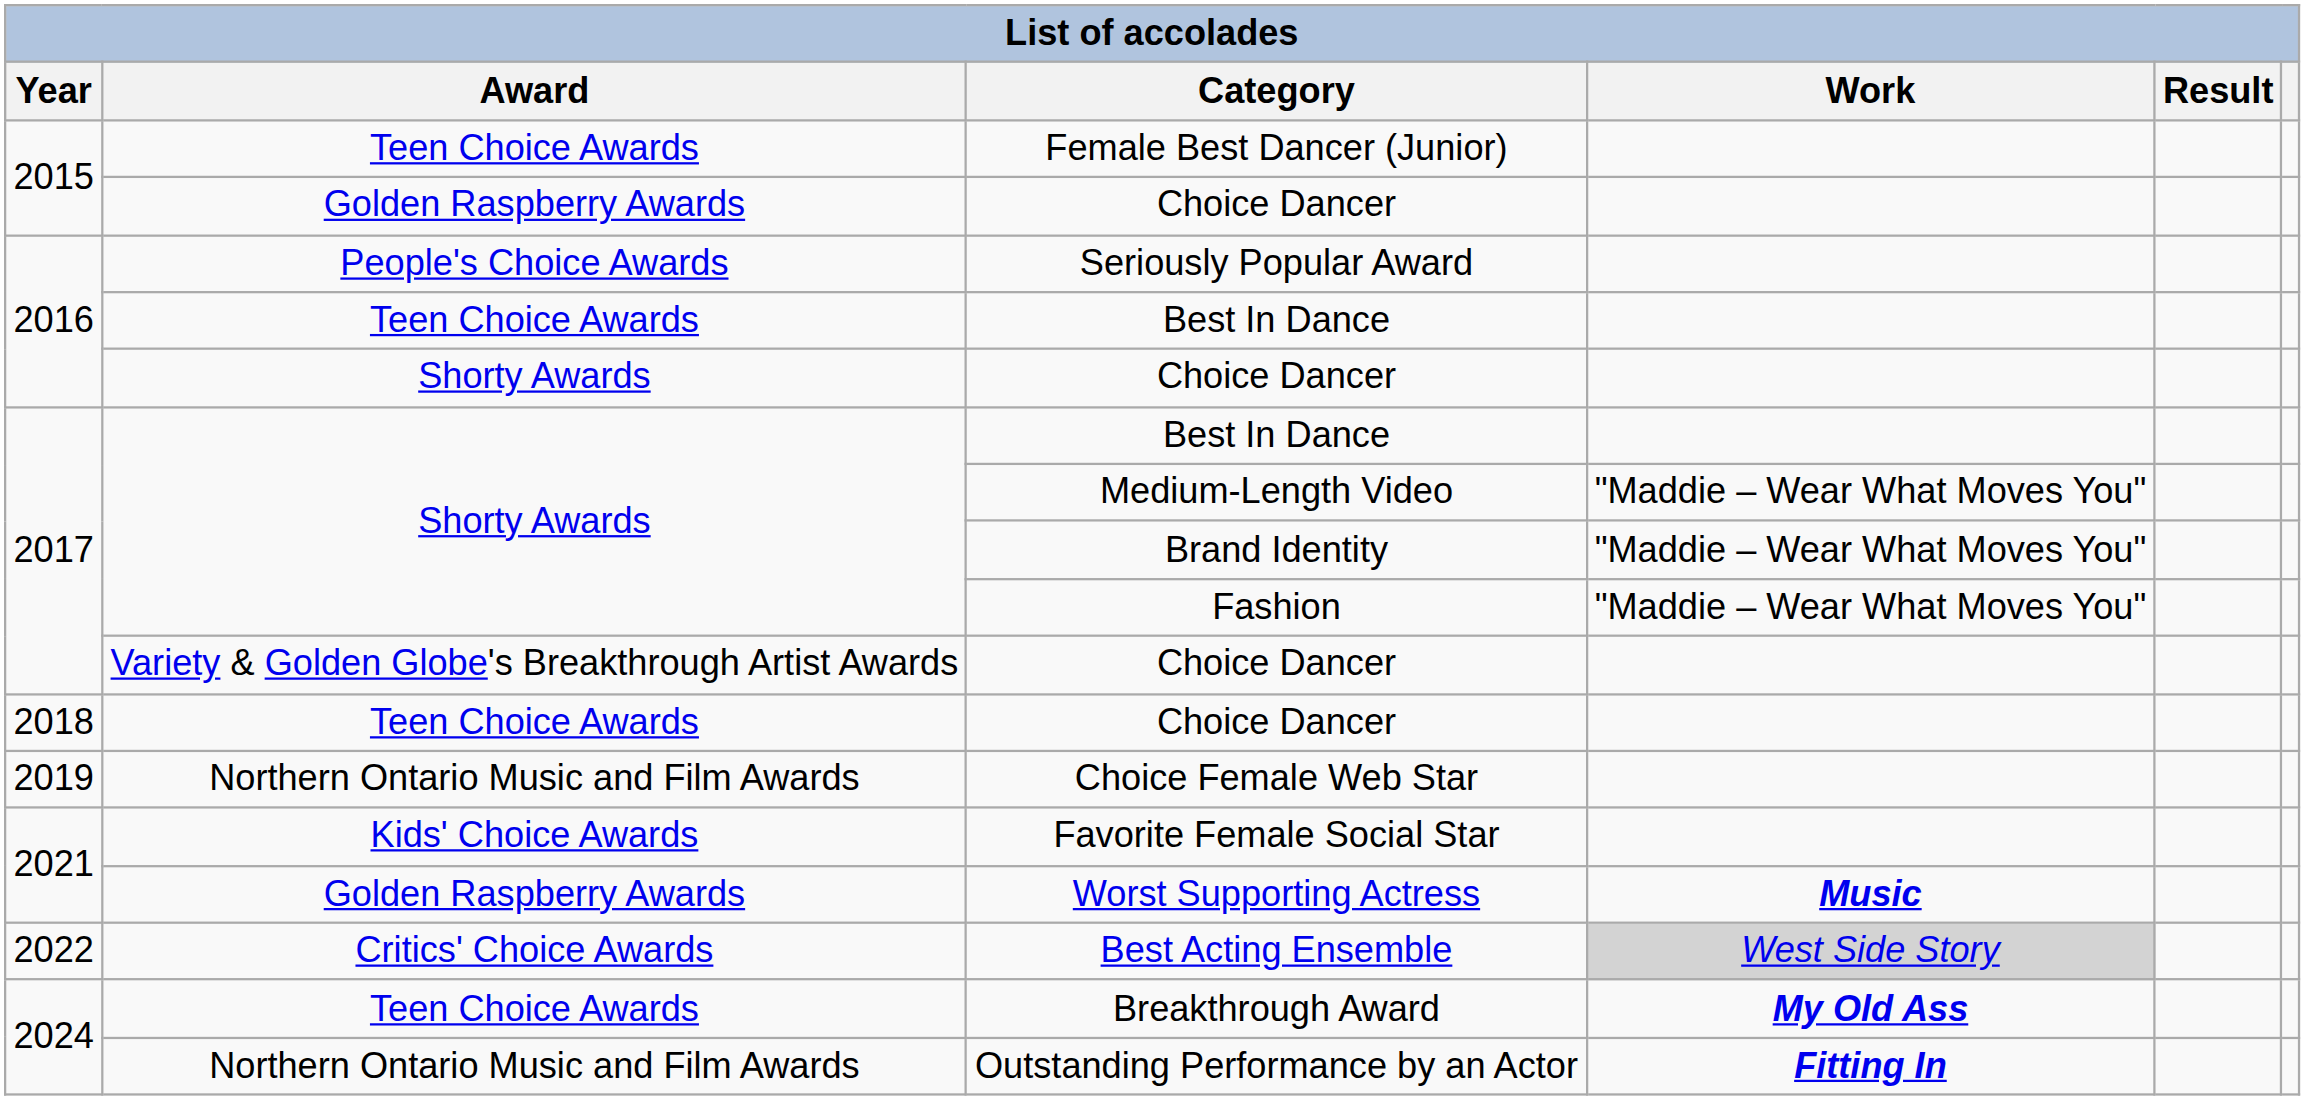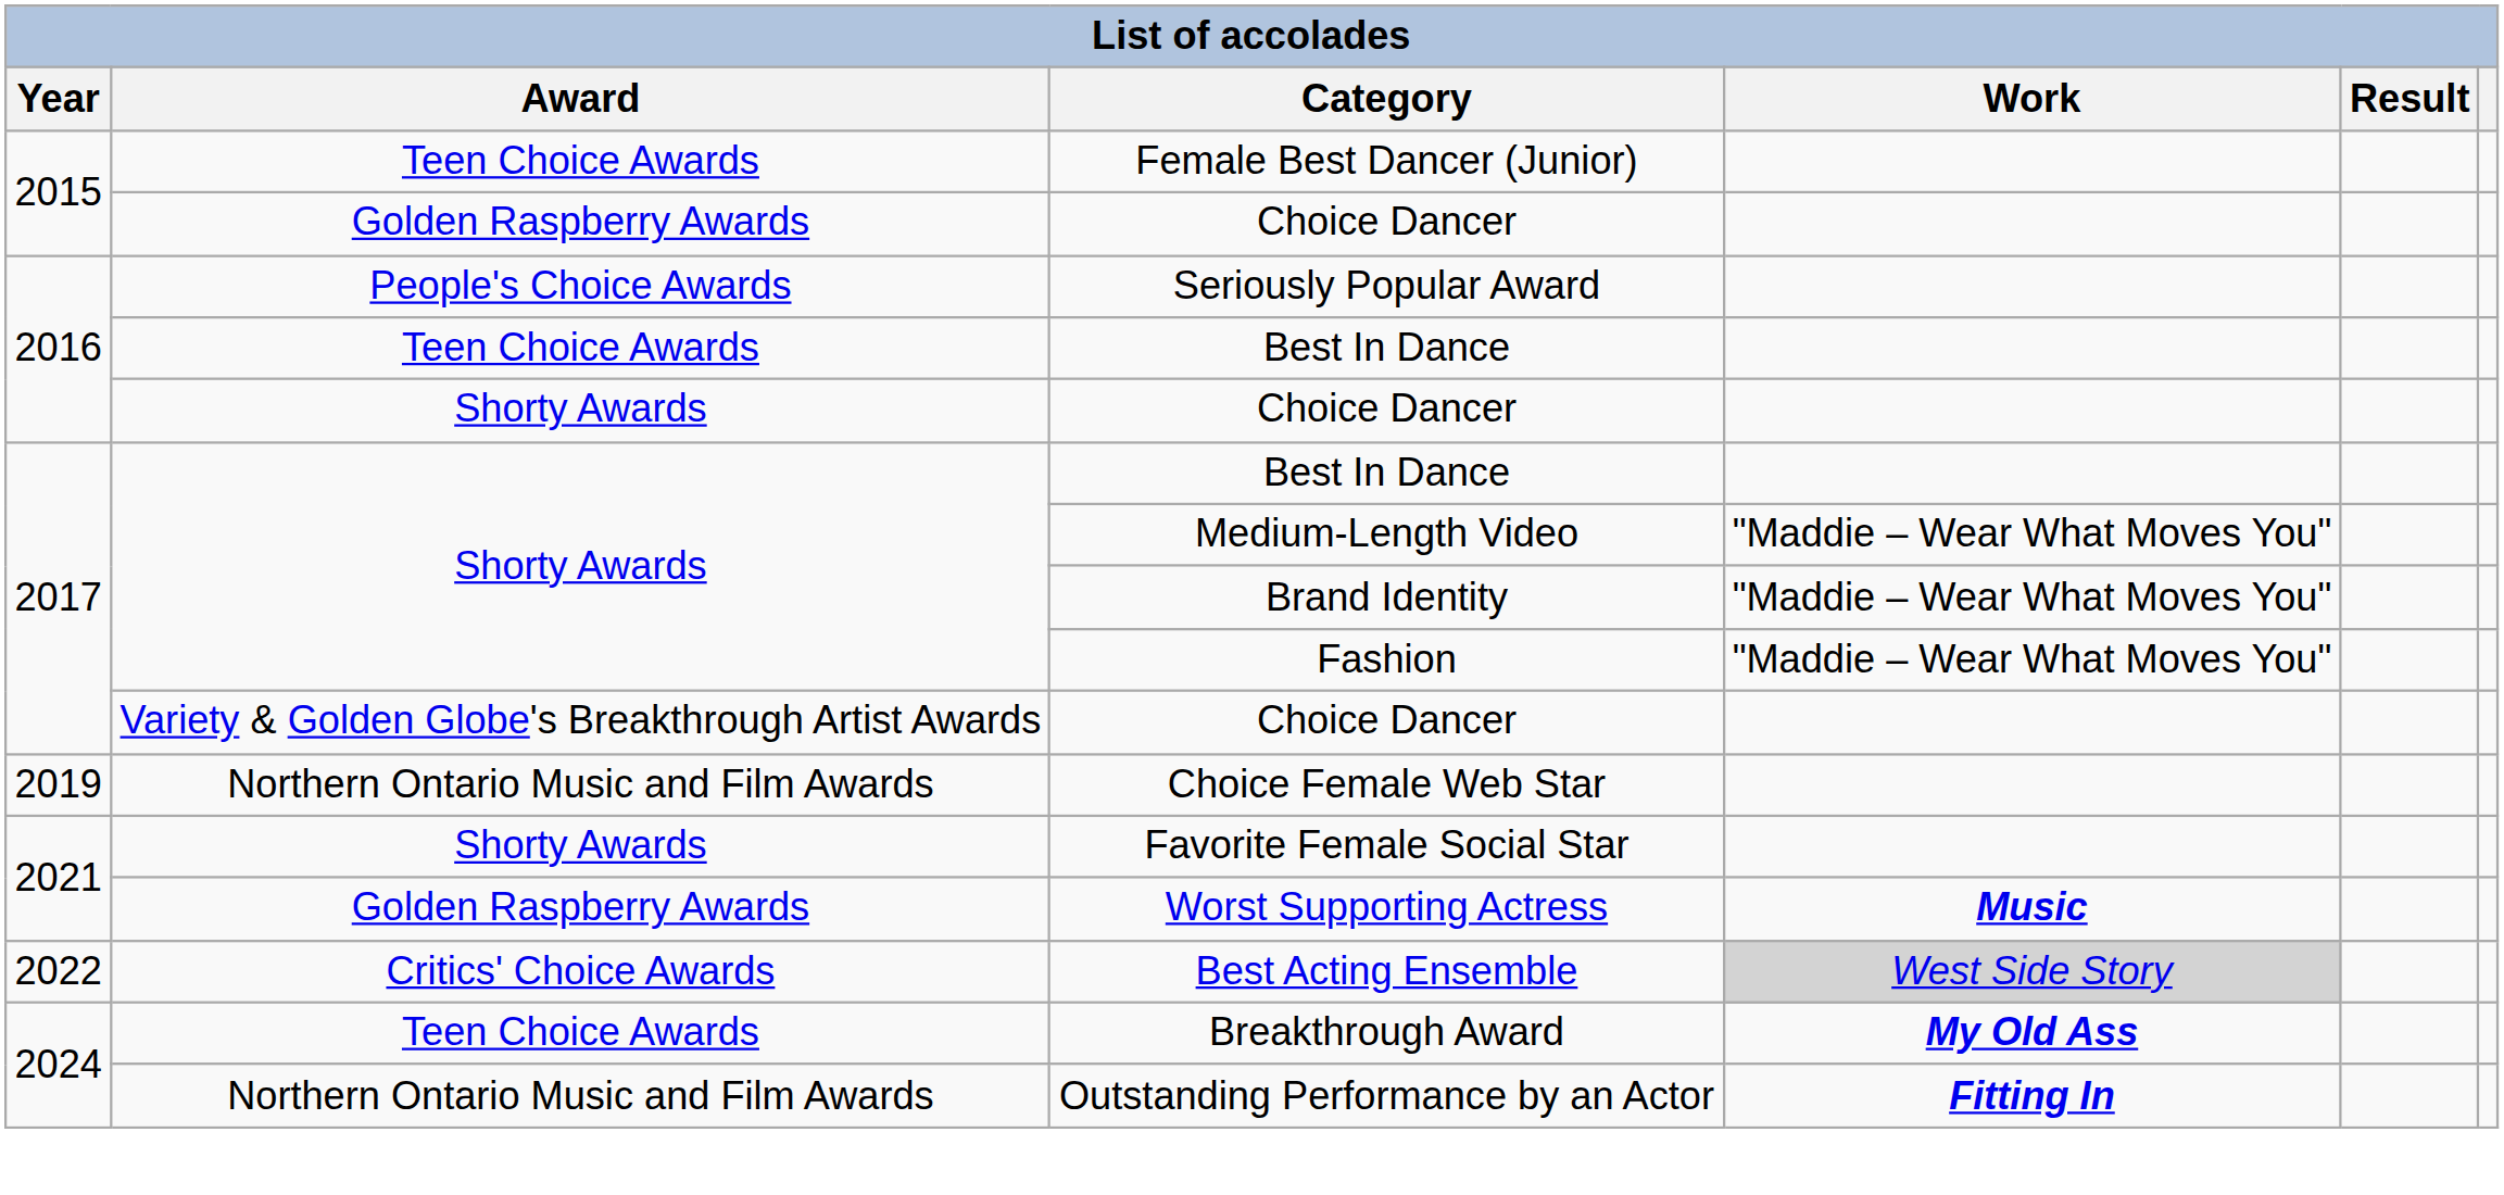- row: 2018 | Teen Choice Awards | Choice Dancer
Favorite Female Social Star | Award: Kids' Choice Awards -> Shorty Awards
